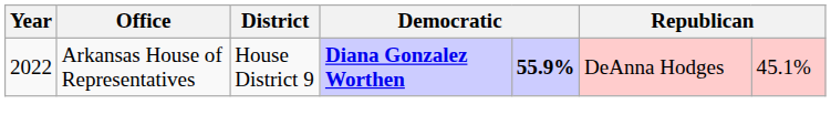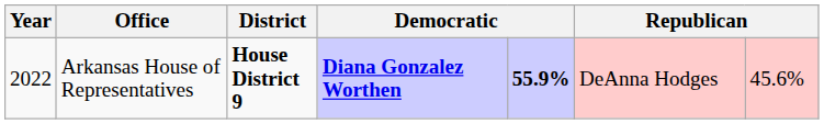Arkansas House of Representatives | District: normal -> bold
Arkansas House of Representatives | column 7: 45.1% -> 45.6%
